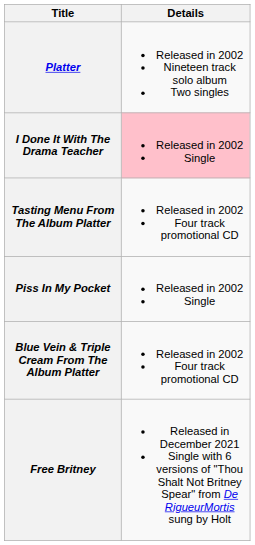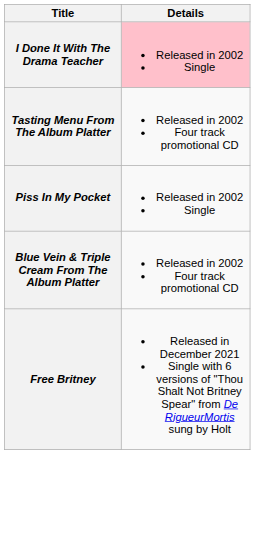- row: Platter | Released in 2002 Nineteen track solo album Two singles
